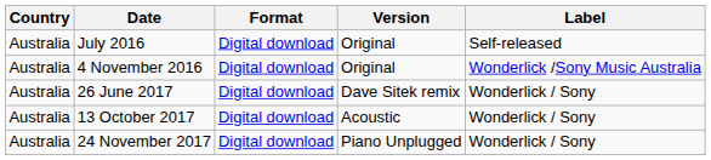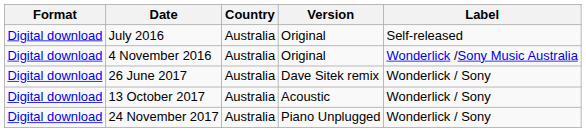columns swapped: Country <-> Format
